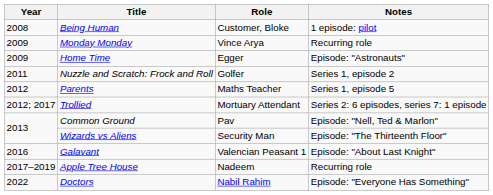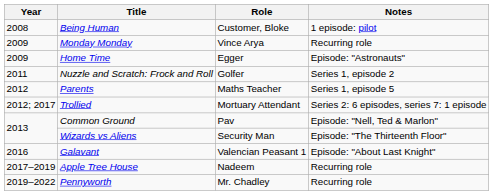+ row: 2019–2022 | Pennyworth | Mr. Chadley | Recurring role
- row: 2022 | Doctors | Nabil Rahim | Episode: "Everyone Has Something"
